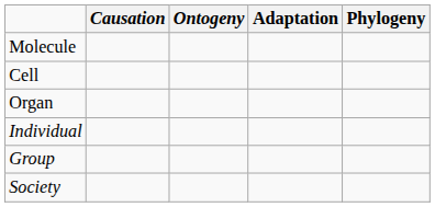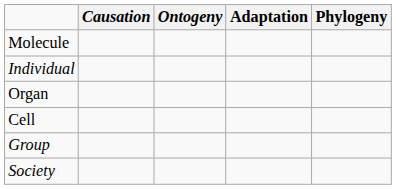rows swapped: Cell <-> Individual
